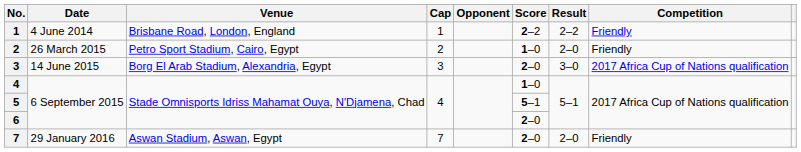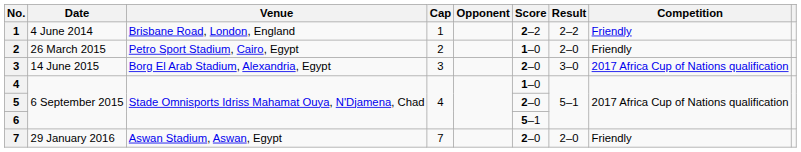5 | Score: 5–1 -> 2–0
6 | Score: 2–0 -> 5–1
